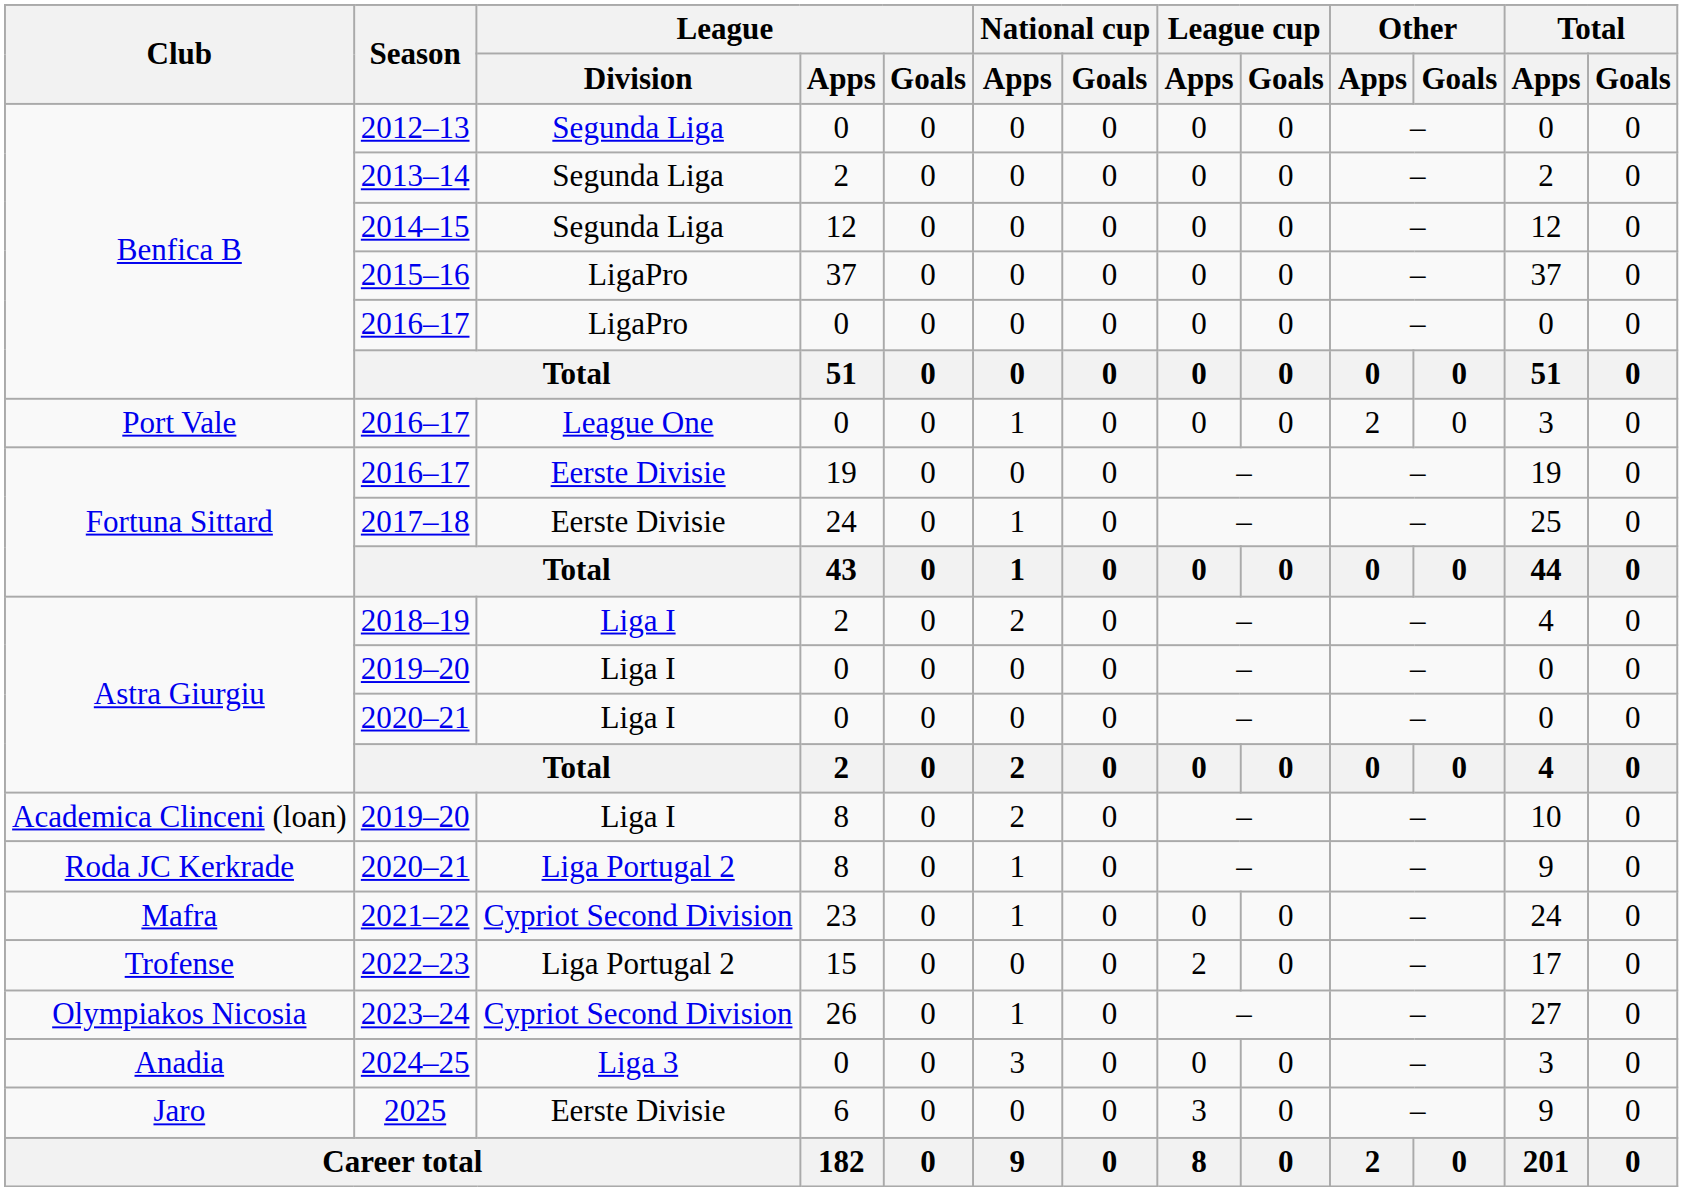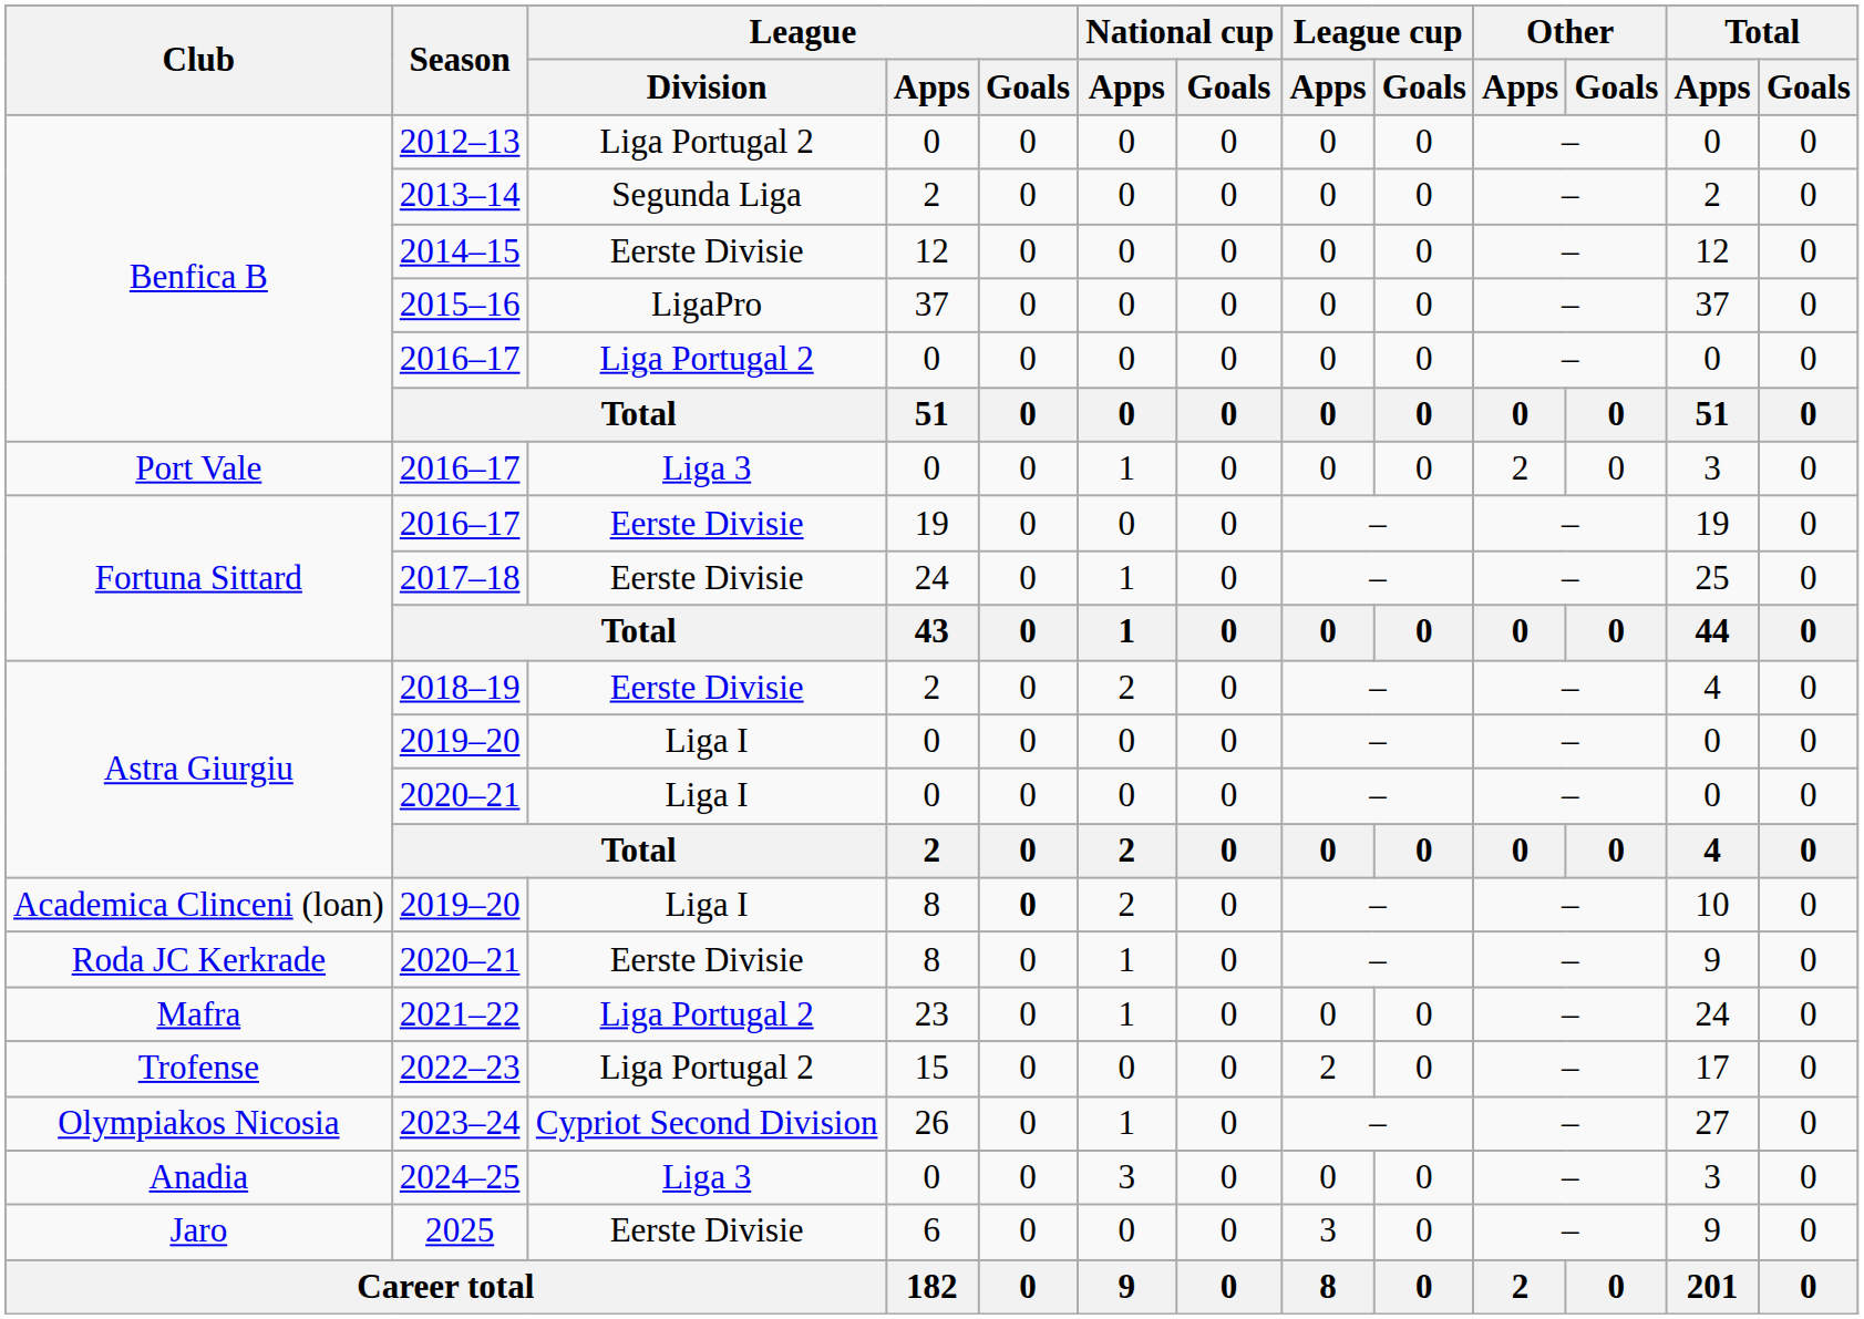2012–13 | League / Division: Segunda Liga -> Liga Portugal 2
2014–15 | League / Division: Segunda Liga -> Eerste Divisie
Benfica B / 2016–17 | League / Division: LigaPro -> Liga Portugal 2
Port Vale / 2016–17 | League / Division: League One -> Liga 3
2018–19 | League / Division: Liga I -> Eerste Divisie
Academica Clinceni (loan) / 2019–20 | League / Goals: normal -> bold
Roda JC Kerkrade / 2020–21 | League / Division: Liga Portugal 2 -> Eerste Divisie
2021–22 | League / Division: Cypriot Second Division -> Liga Portugal 2
